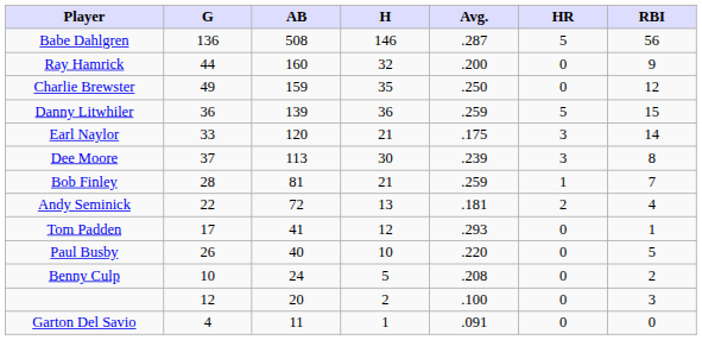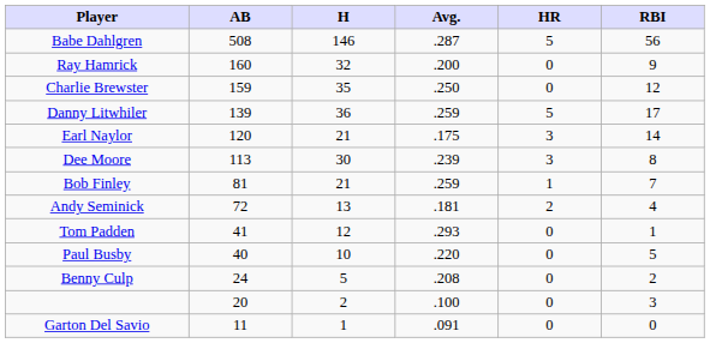- column: G | 136 | 44 | 49 | 36 | 33 | 37 | 28 | 22 | 17 | 26 | 10 | 12 | 4
Danny Litwhiler | RBI: 15 -> 17
